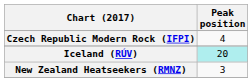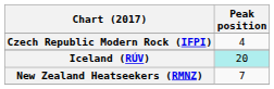New Zealand Heatseekers (RMNZ) | Peak position: 3 -> 7
